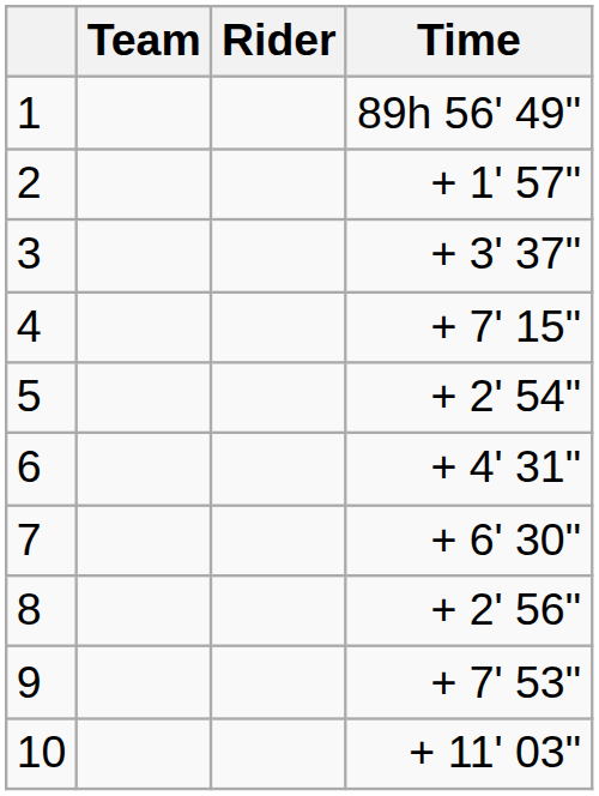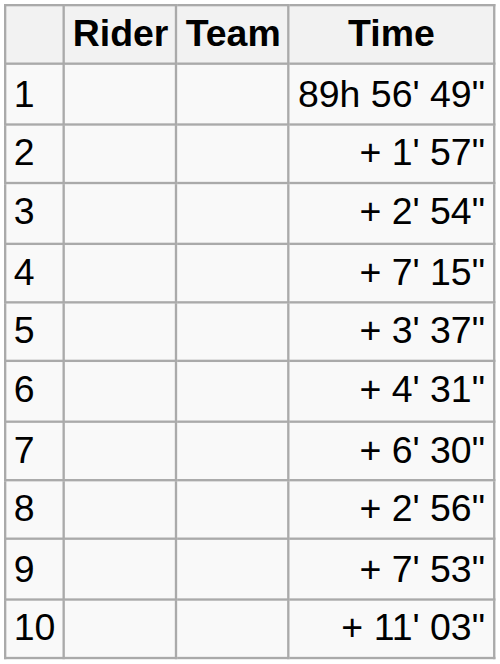columns swapped: Rider <-> Team
3 | Time: + 3' 37" -> + 2' 54"
5 | Time: + 2' 54" -> + 3' 37"
